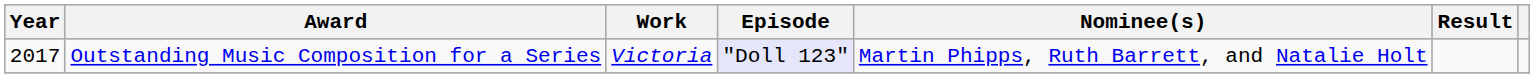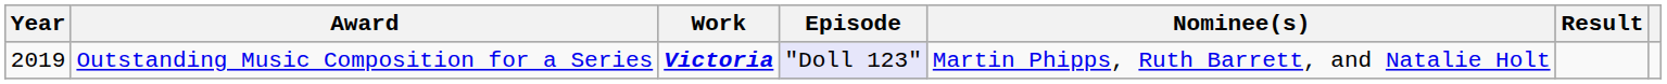Outstanding Music Composition for a Series | Year: 2017 -> 2019
Outstanding Music Composition for a Series | Work: normal -> bold
